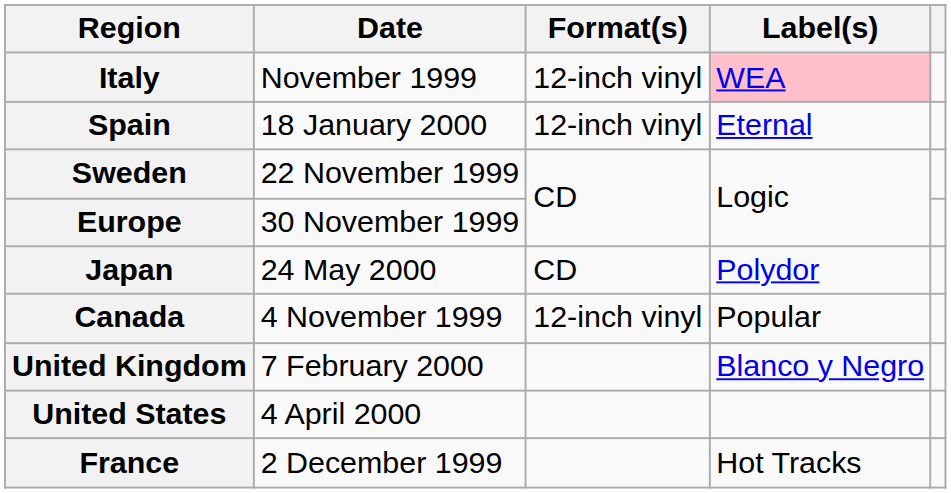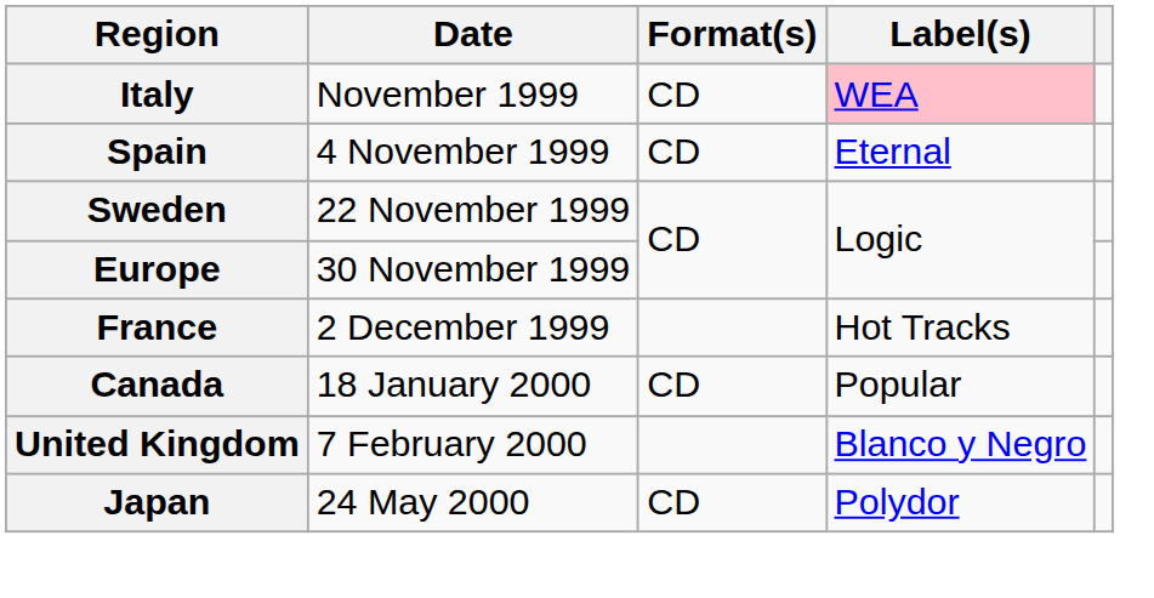Italy | Format(s): 12-inch vinyl -> CD
Spain | Date: 18 January 2000 -> 4 November 1999
Spain | Format(s): 12-inch vinyl -> CD
rows swapped: France <-> Japan
Canada | Date: 4 November 1999 -> 18 January 2000
Canada | Format(s): 12-inch vinyl -> CD
- row: United States | 4 April 2000
